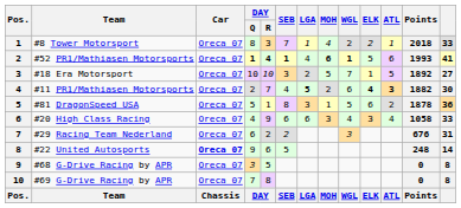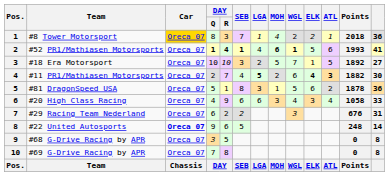#8 Tower Motorsport | Car: no background -> gold background
#8 Tower Motorsport | column 13: 33 -> 36
